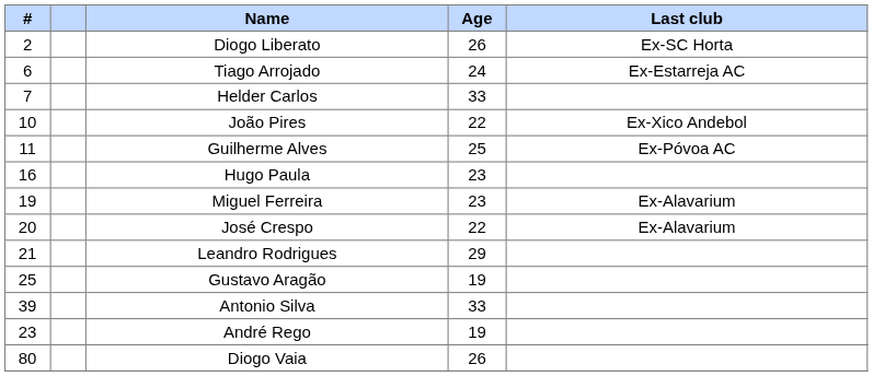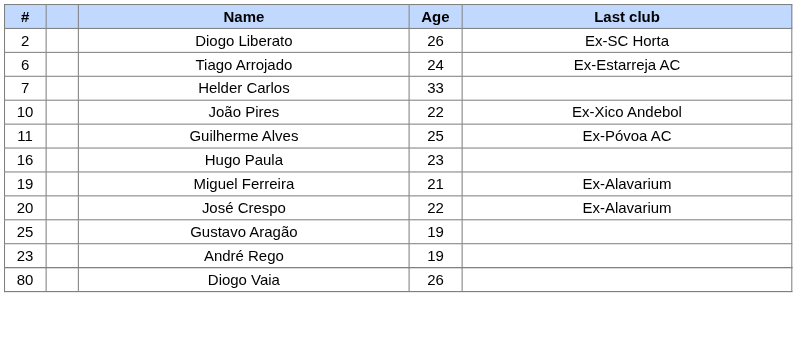Miguel Ferreira | Age: 23 -> 21
- row: 21 | Leandro Rodrigues | 29
- row: 39 | Antonio Silva | 33
